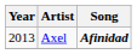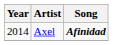Axel | Year: 2013 -> 2014
